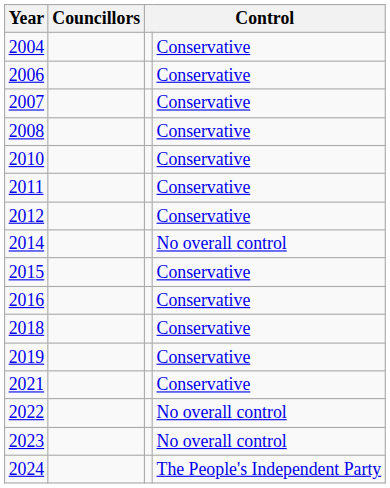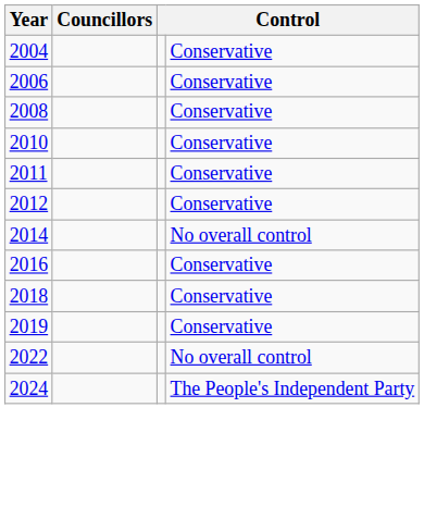- row: 2007 | Conservative
- row: 2015 | Conservative
- row: 2021 | Conservative
- row: 2023 | No overall control
